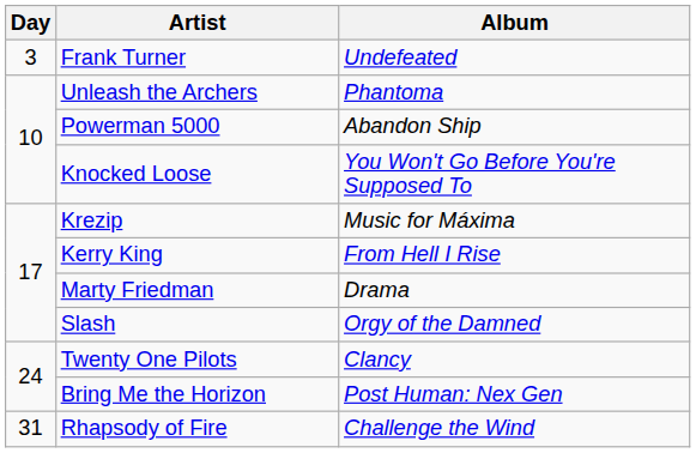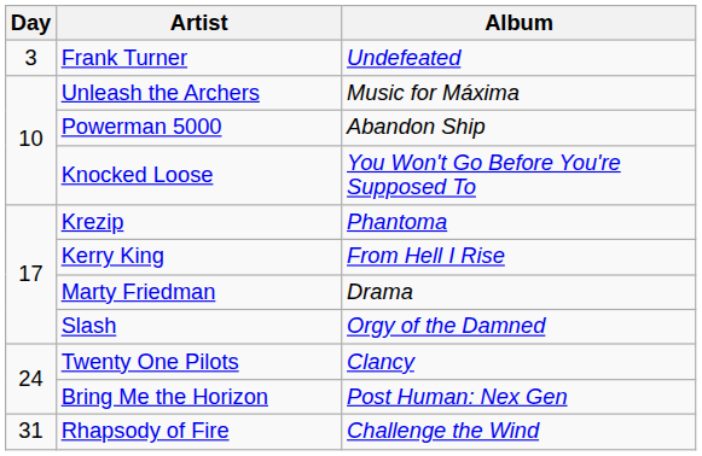Unleash the Archers | Album: Phantoma -> Music for Máxima
Krezip | Album: Music for Máxima -> Phantoma
